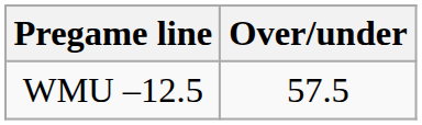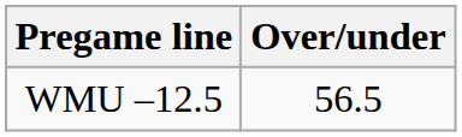WMU –12.5 | Over/under: 57.5 -> 56.5
